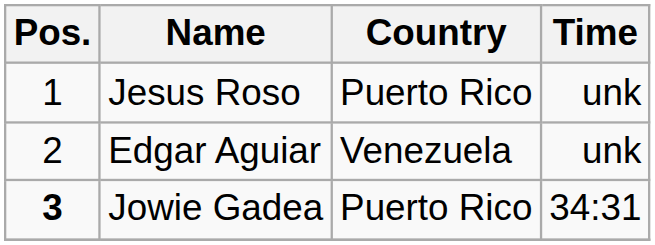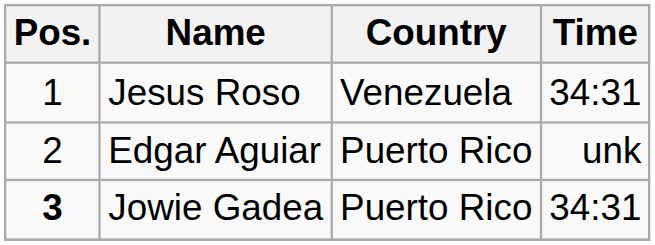Jesus Roso | Country: Puerto Rico -> Venezuela
Jesus Roso | Time: unk -> 34:31
Edgar Aguiar | Country: Venezuela -> Puerto Rico
